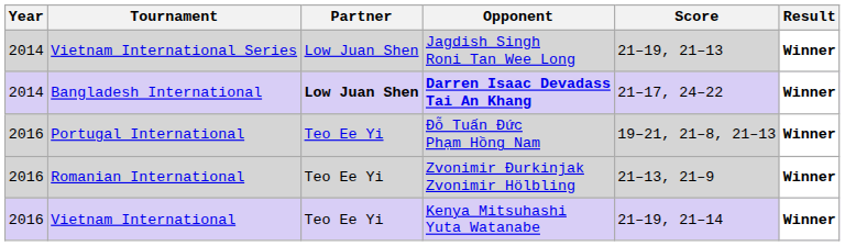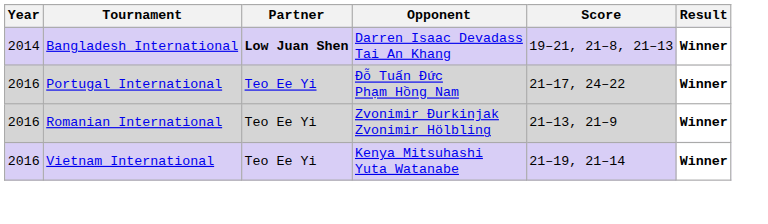- row: 2014 | Vietnam International Series | Low Juan Shen | Jagdish Singh Roni Tan Wee Long | 21–19, 21–13 | Winner
Bangladesh International | Opponent: bold -> normal
Bangladesh International | Score: 21–17, 24–22 -> 19–21, 21–8, 21–13
Portugal International | Score: 19–21, 21–8, 21–13 -> 21–17, 24–22
